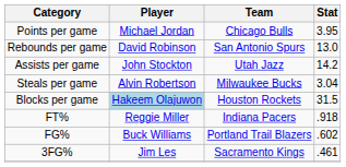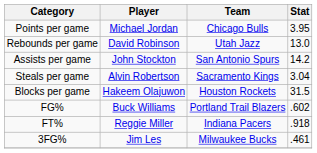Rebounds per game | Team: San Antonio Spurs -> Utah Jazz
Assists per game | Team: Utah Jazz -> San Antonio Spurs
Steals per game | Team: Milwaukee Bucks -> Sacramento Kings
Blocks per game | Player: lightblue background -> no background
rows swapped: FG% <-> FT%
3FG% | Team: Sacramento Kings -> Milwaukee Bucks
